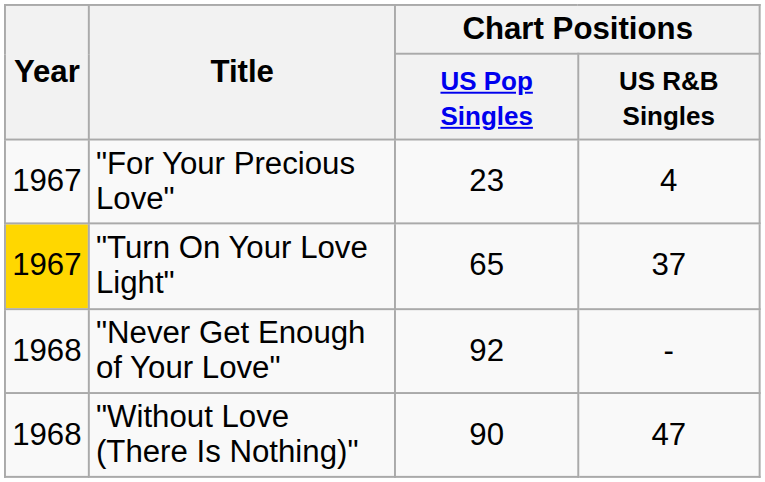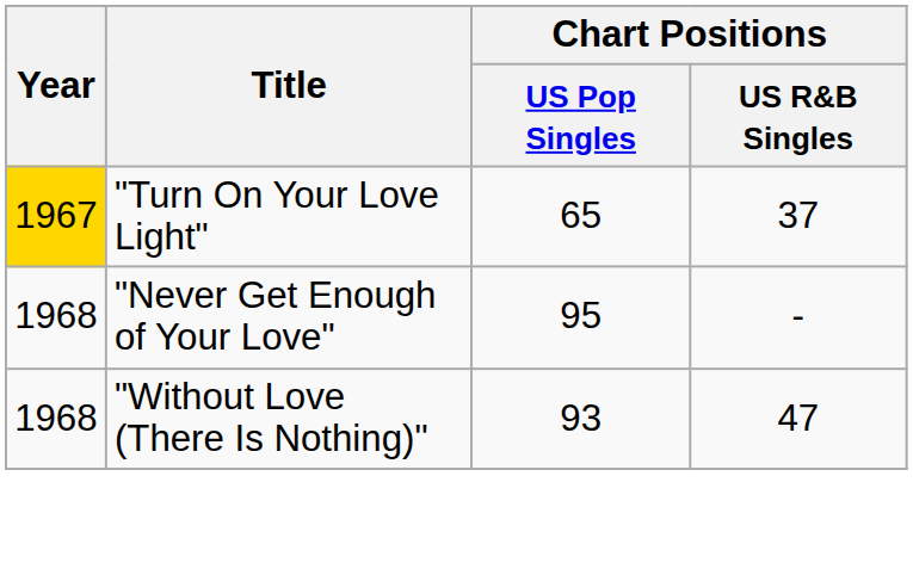- row: 1967 | "For Your Precious Love" | 23 | 4
"Never Get Enough of Your Love" | Chart Positions / US Pop Singles: 92 -> 95
"Without Love (There Is Nothing)" | Chart Positions / US Pop Singles: 90 -> 93
